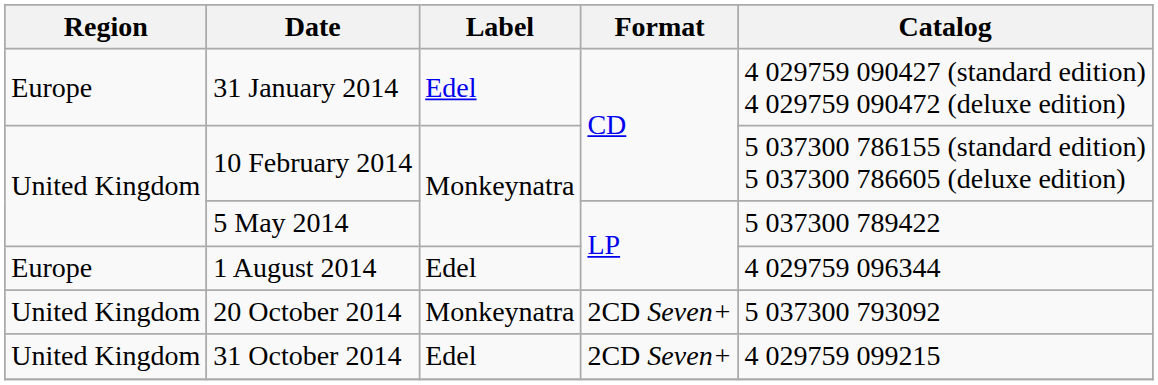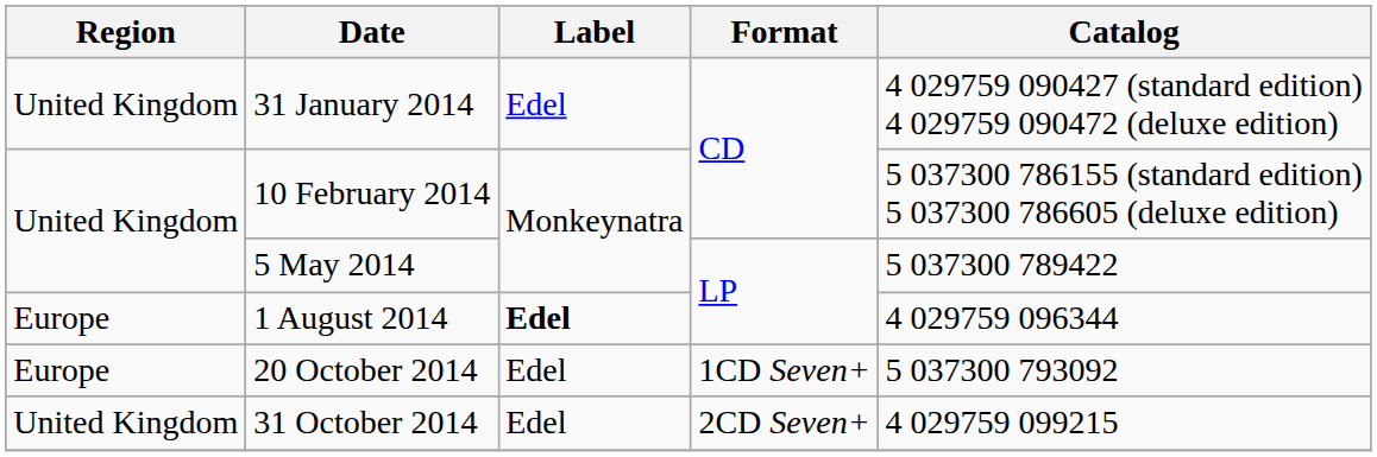31 January 2014 | Region: Europe -> United Kingdom
1 August 2014 | Label: normal -> bold
20 October 2014 | Region: United Kingdom -> Europe
20 October 2014 | Label: Monkeynatra -> Edel
20 October 2014 | Format: 2CD Seven+ -> 1CD Seven+
